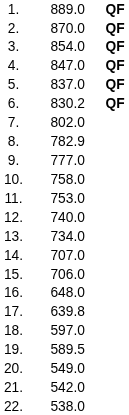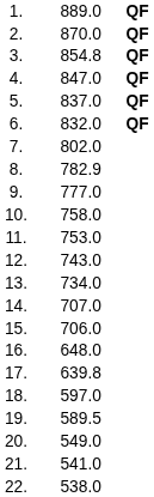3. | column 3: 854.0 -> 854.8
6. | column 3: 830.2 -> 832.0
12. | column 3: 740.0 -> 743.0
21. | column 3: 542.0 -> 541.0
